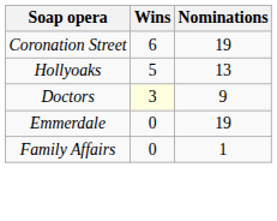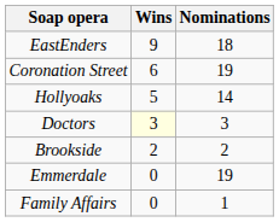+ row: EastEnders | 9 | 18
Hollyoaks | Nominations: 13 -> 14
Doctors | Nominations: 9 -> 3
+ row: Brookside | 2 | 2
